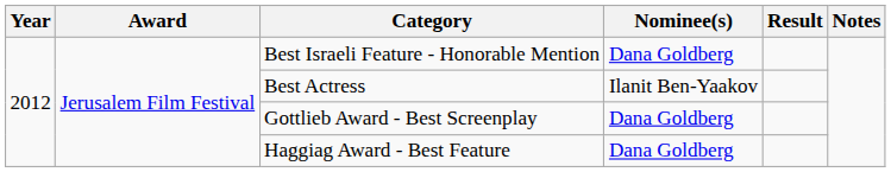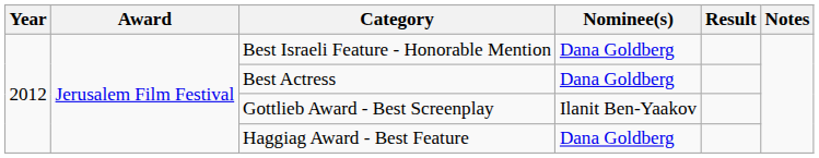Best Actress | Nominee(s): Ilanit Ben-Yaakov -> Dana Goldberg
Gottlieb Award - Best Screenplay | Nominee(s): Dana Goldberg -> Ilanit Ben-Yaakov
